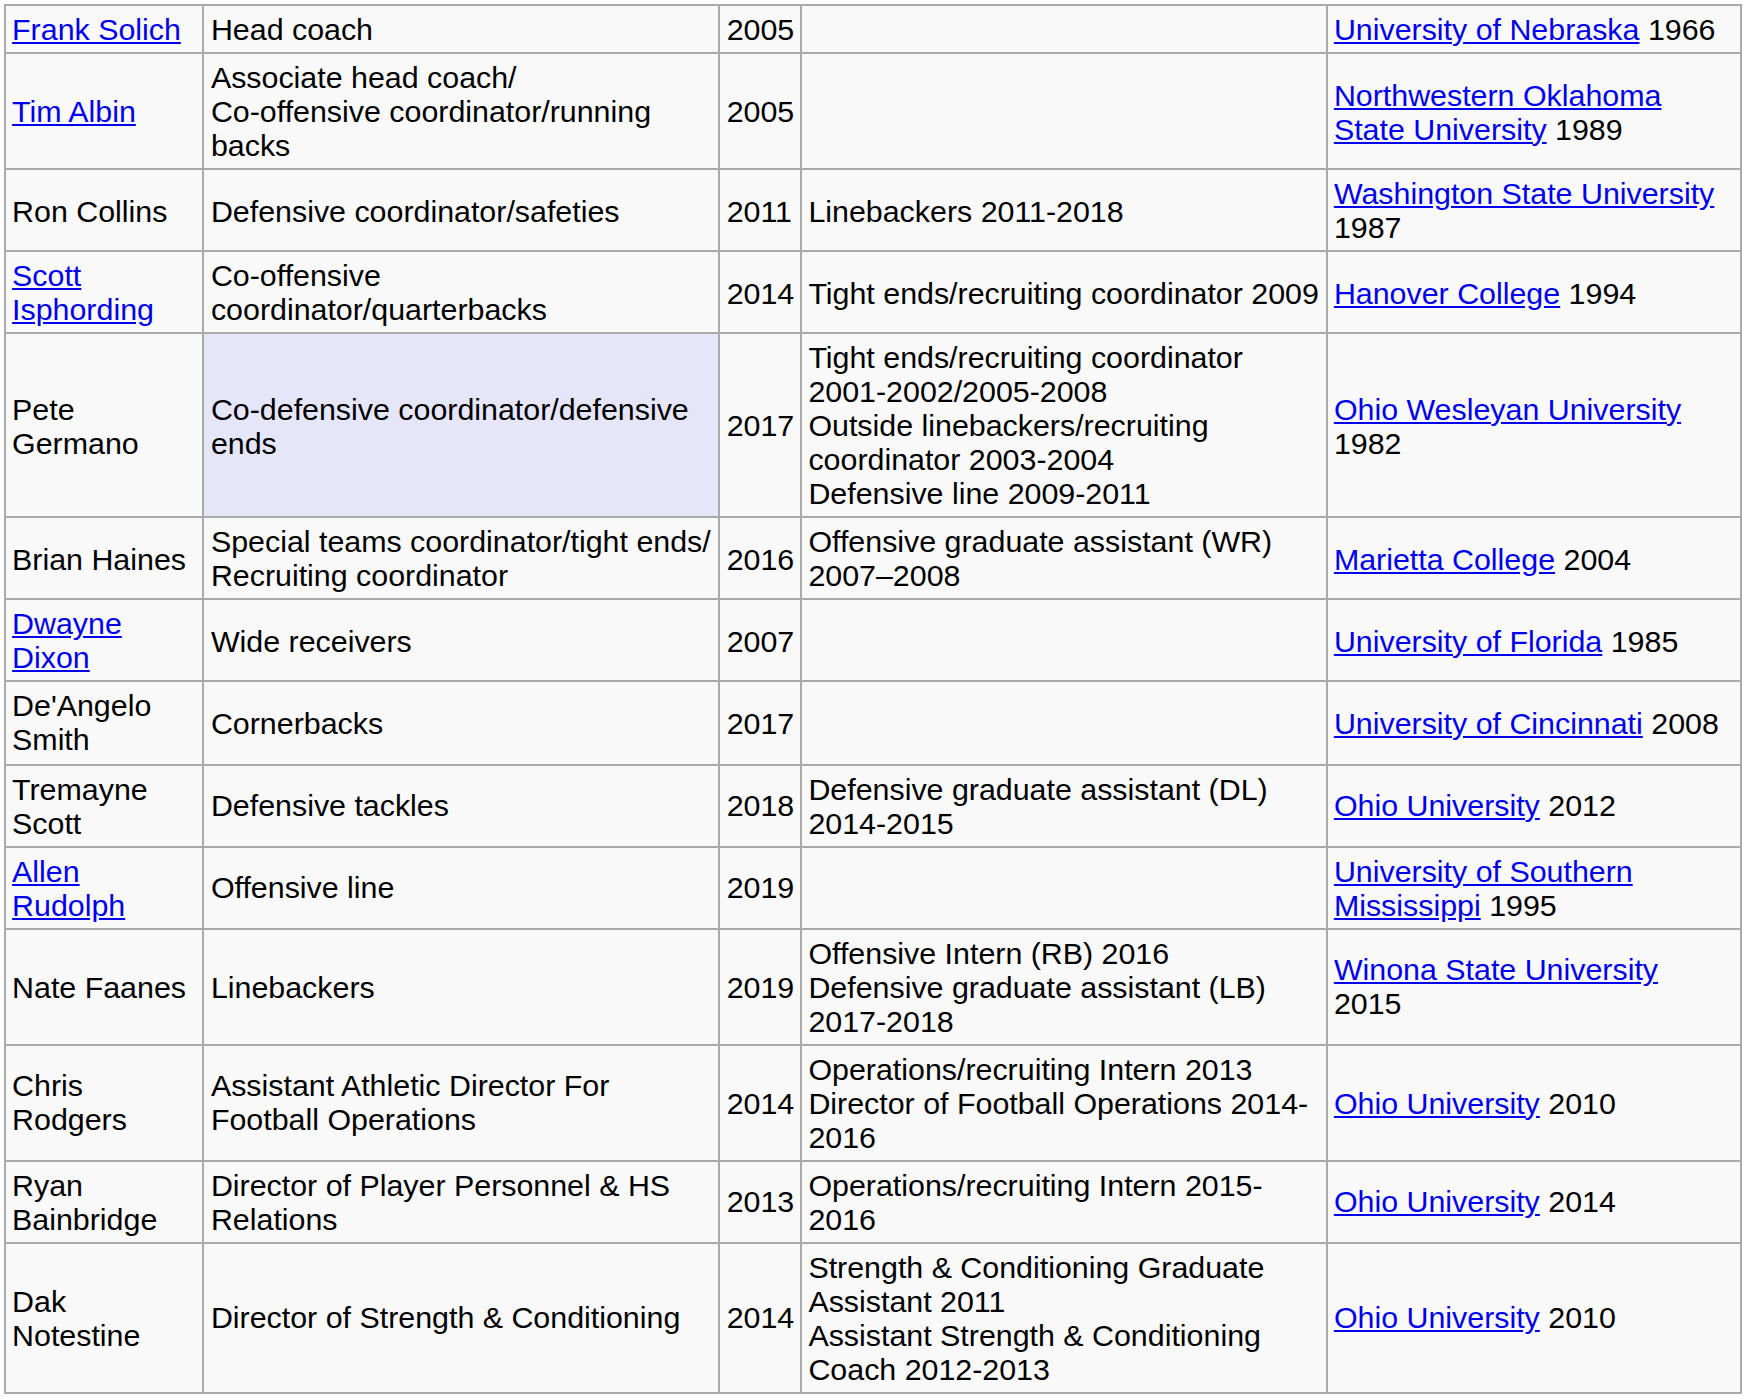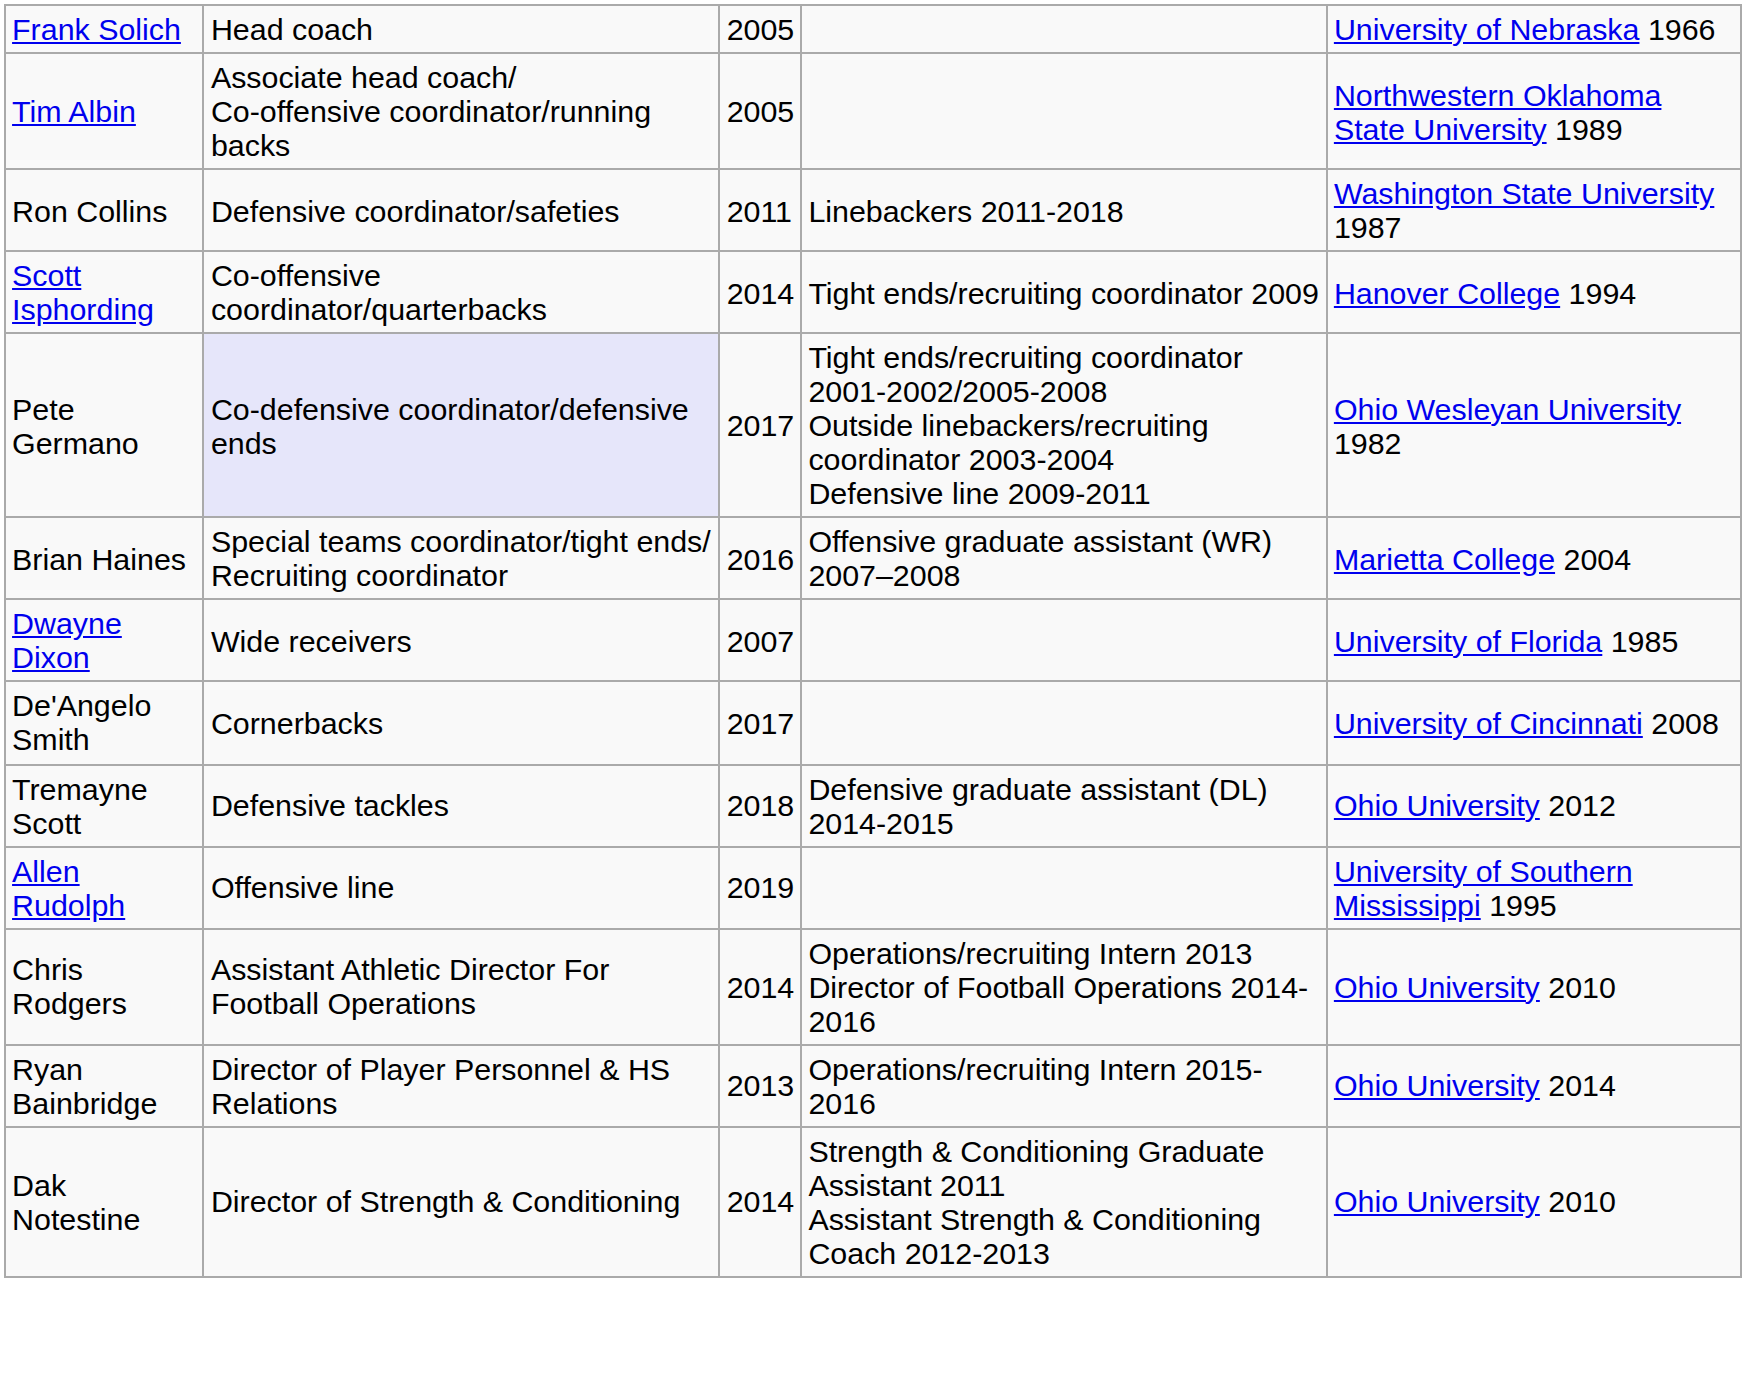- row: Nate Faanes | Linebackers | 2019 | Offensive Intern (RB) 2016 Defensive graduate assistant (LB) 2017-2018 | Winona State University 2015
